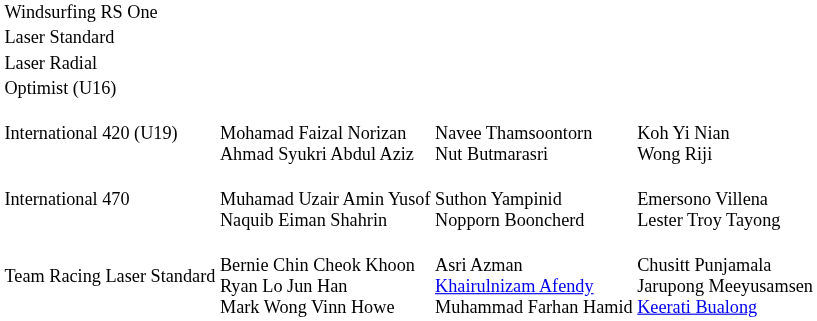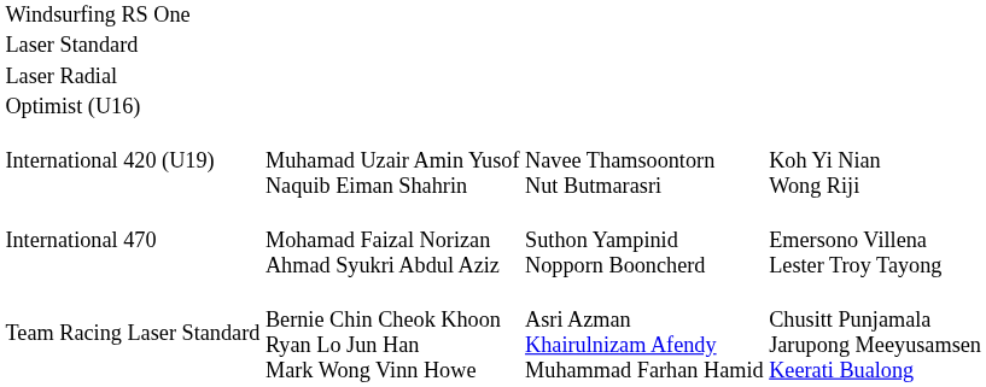International 420 (U19) | column 2: Mohamad Faizal Norizan Ahmad Syukri Abdul Aziz -> Muhamad Uzair Amin Yusof Naquib Eiman Shahrin
International 470 | column 2: Muhamad Uzair Amin Yusof Naquib Eiman Shahrin -> Mohamad Faizal Norizan Ahmad Syukri Abdul Aziz
